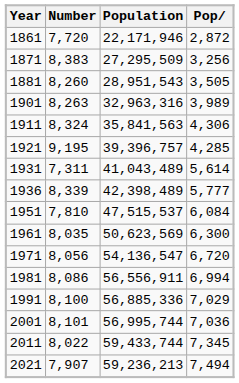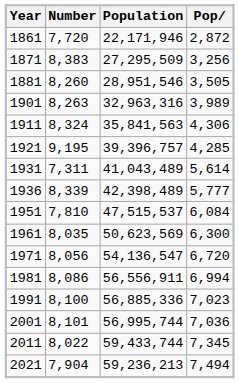1881 | Population: 28,951,543 -> 28,951,546
1991 | Pop: 7,029 -> 7,023
2021 | Number: 7,907 -> 7,904
